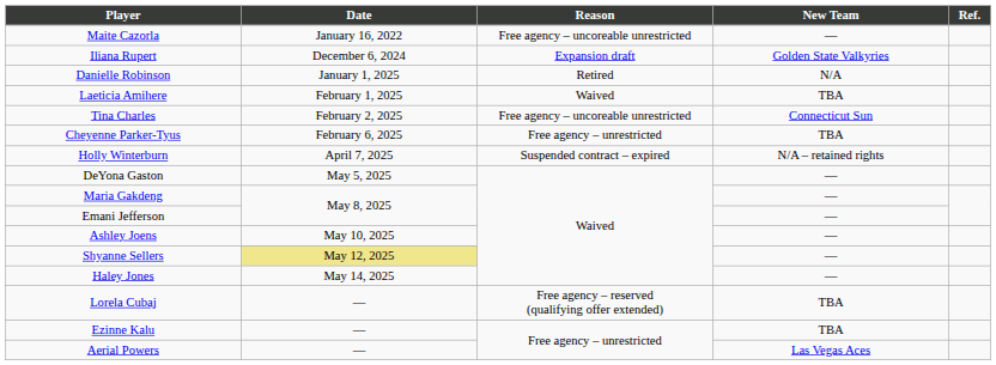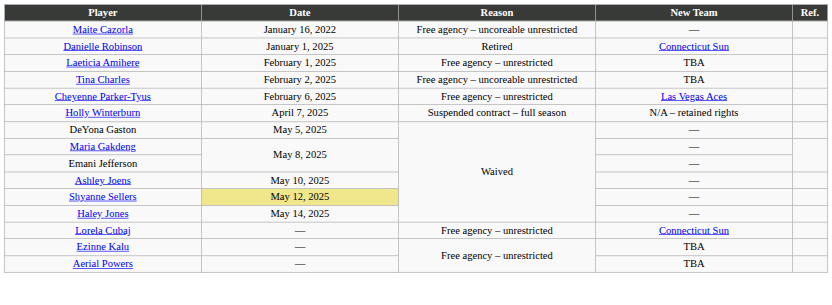- row: Iliana Rupert | December 6, 2024 | Expansion draft | Golden State Valkyries
Danielle Robinson | New Team: N/A -> Connecticut Sun
Laeticia Amihere | Reason: Waived -> Free agency – unrestricted
Tina Charles | New Team: Connecticut Sun -> TBA
Cheyenne Parker-Tyus | New Team: TBA -> Las Vegas Aces
Holly Winterburn | Reason: Suspended contract – expired -> Suspended contract – full season
Lorela Cubaj | Reason: Free agency – reserved (qualifying offer extended) -> Free agency – unrestricted
Lorela Cubaj | New Team: TBA -> Connecticut Sun
Aerial Powers | New Team: Las Vegas Aces -> TBA
